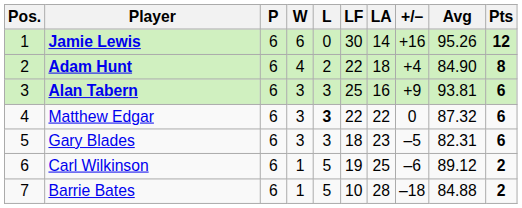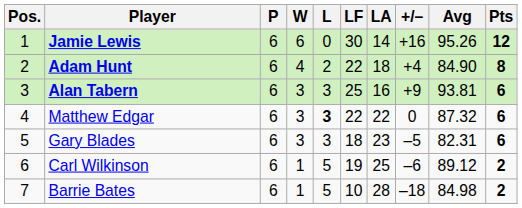Barrie Bates | Avg: 84.88 -> 84.98
